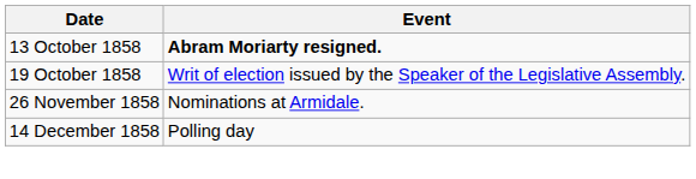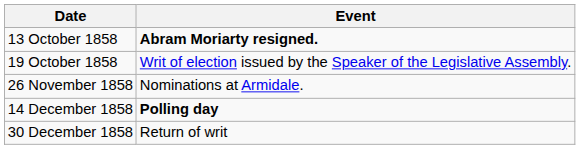14 December 1858 | Event: normal -> bold
+ row: 30 December 1858 | Return of writ
